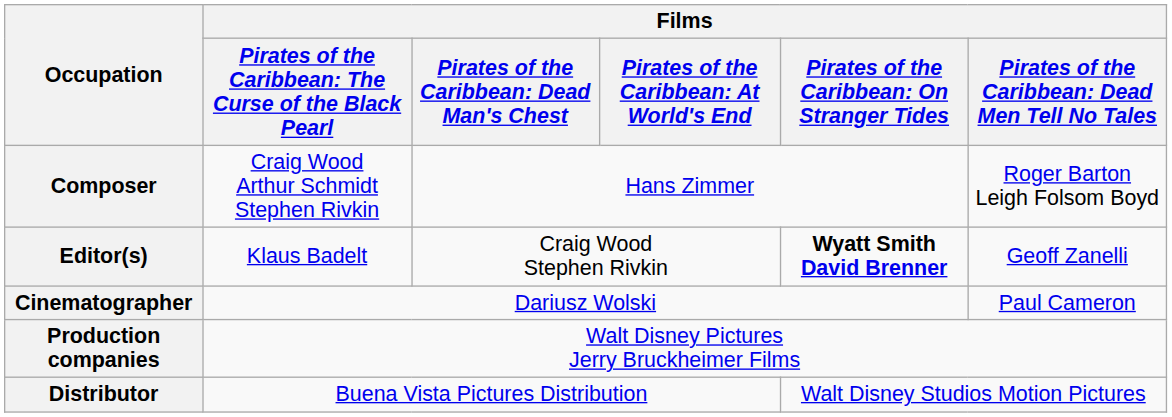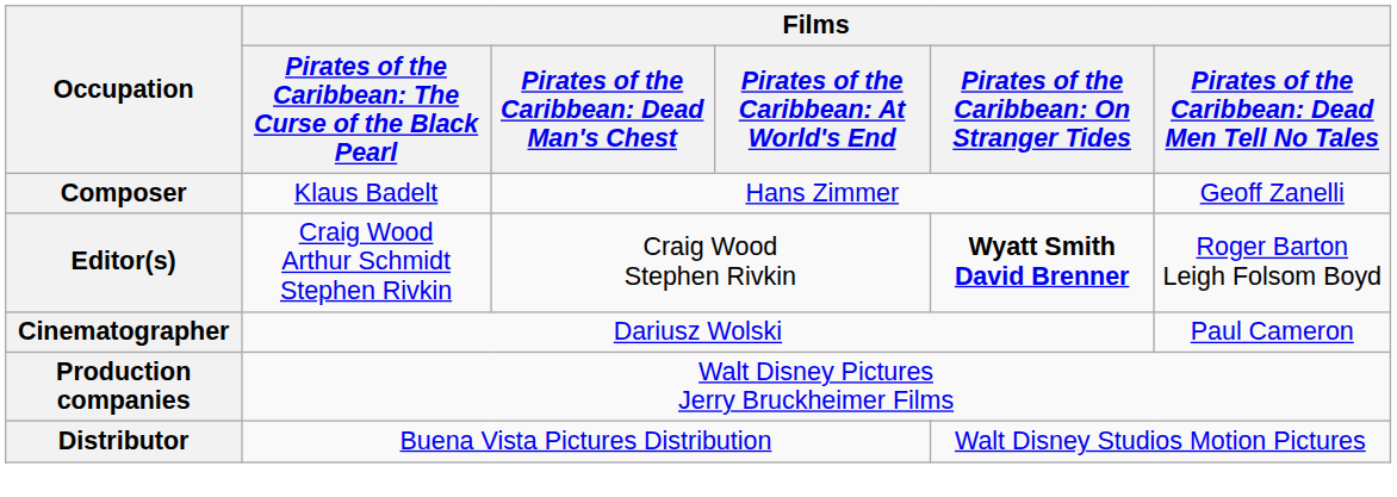Composer | column 2: Craig Wood Arthur Schmidt Stephen Rivkin -> Klaus Badelt
Composer | column 6: Roger Barton Leigh Folsom Boyd -> Geoff Zanelli
Editor(s) | column 2: Klaus Badelt -> Craig Wood Arthur Schmidt Stephen Rivkin
Editor(s) | column 6: Geoff Zanelli -> Roger Barton Leigh Folsom Boyd
